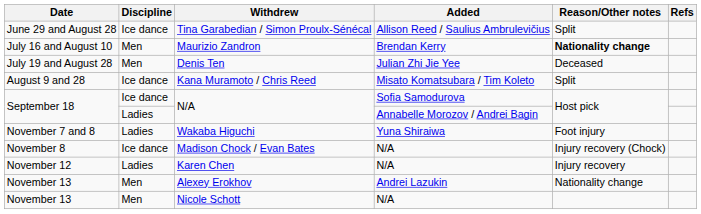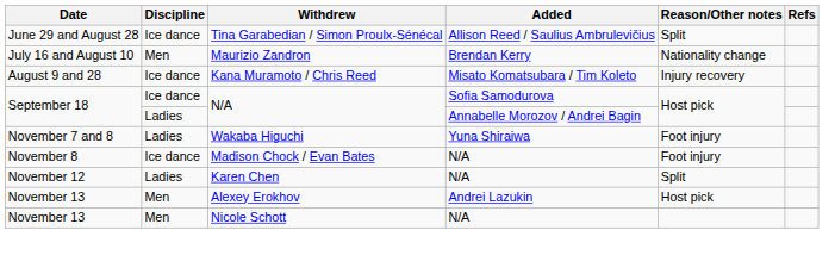Maurizio Zandron | Reason/Other notes: bold -> normal
- row: July 19 and August 28 | Men | Denis Ten | Julian Zhi Jie Yee | Deceased
Kana Muramoto / Chris Reed | Reason/Other notes: Split -> Injury recovery
Madison Chock / Evan Bates | Reason/Other notes: Injury recovery (Chock) -> Foot injury
Karen Chen | Reason/Other notes: Injury recovery -> Split
Alexey Erokhov | Reason/Other notes: Nationality change -> Host pick
